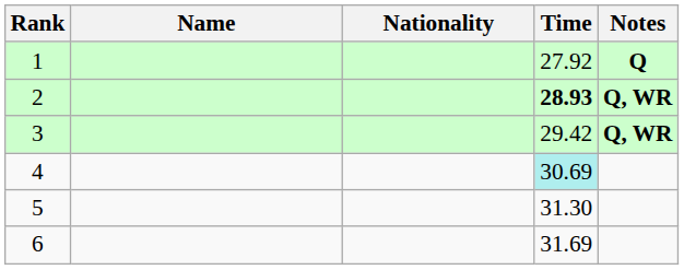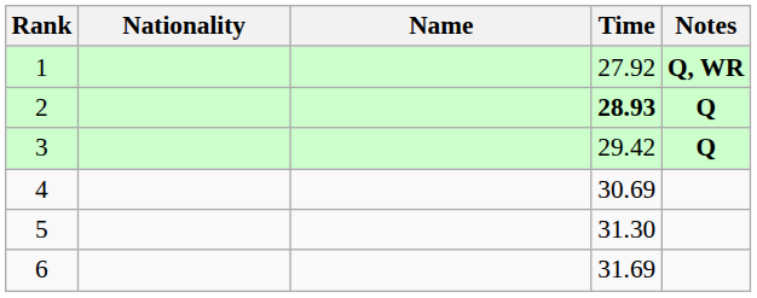columns swapped: Name <-> Nationality
1 | Notes: Q -> Q, WR
2 | Notes: Q, WR -> Q
3 | Notes: Q, WR -> Q
4 | Time: paleturquoise background -> no background
